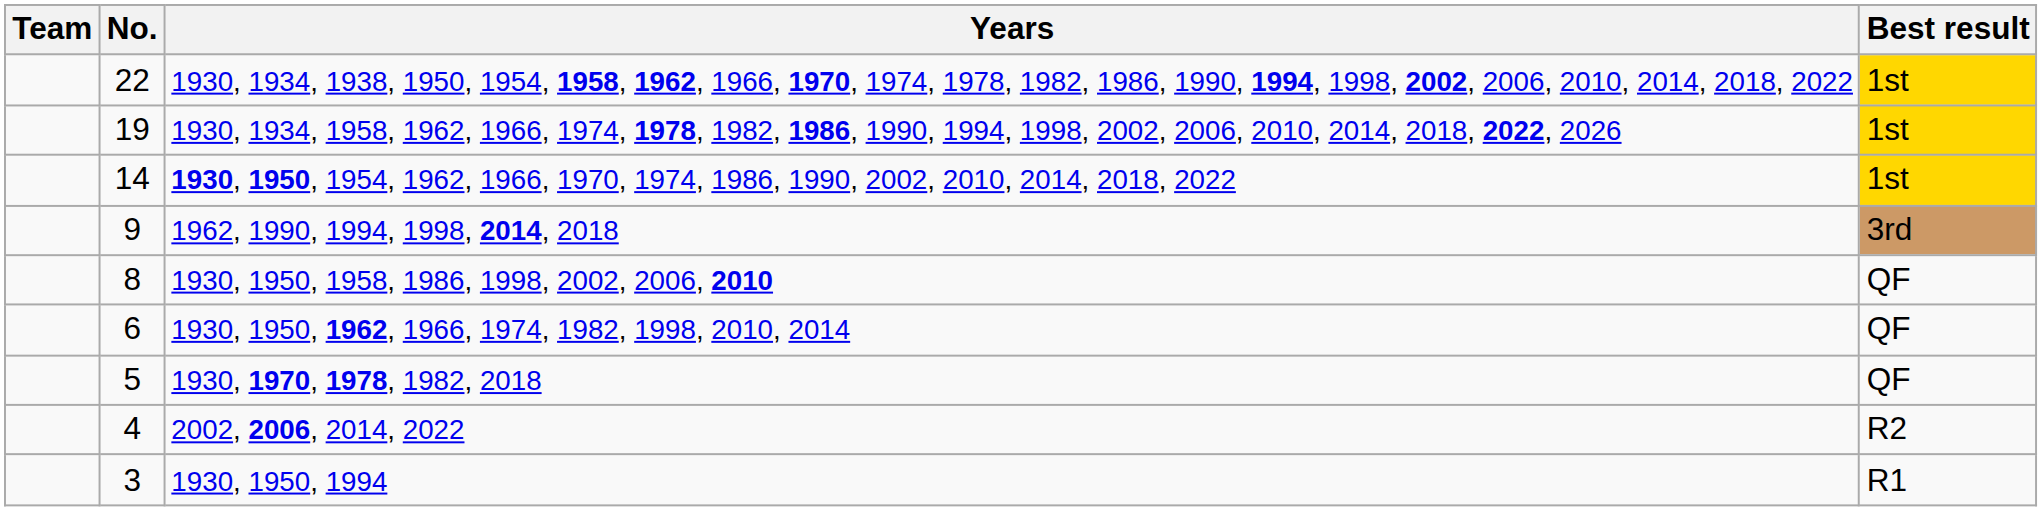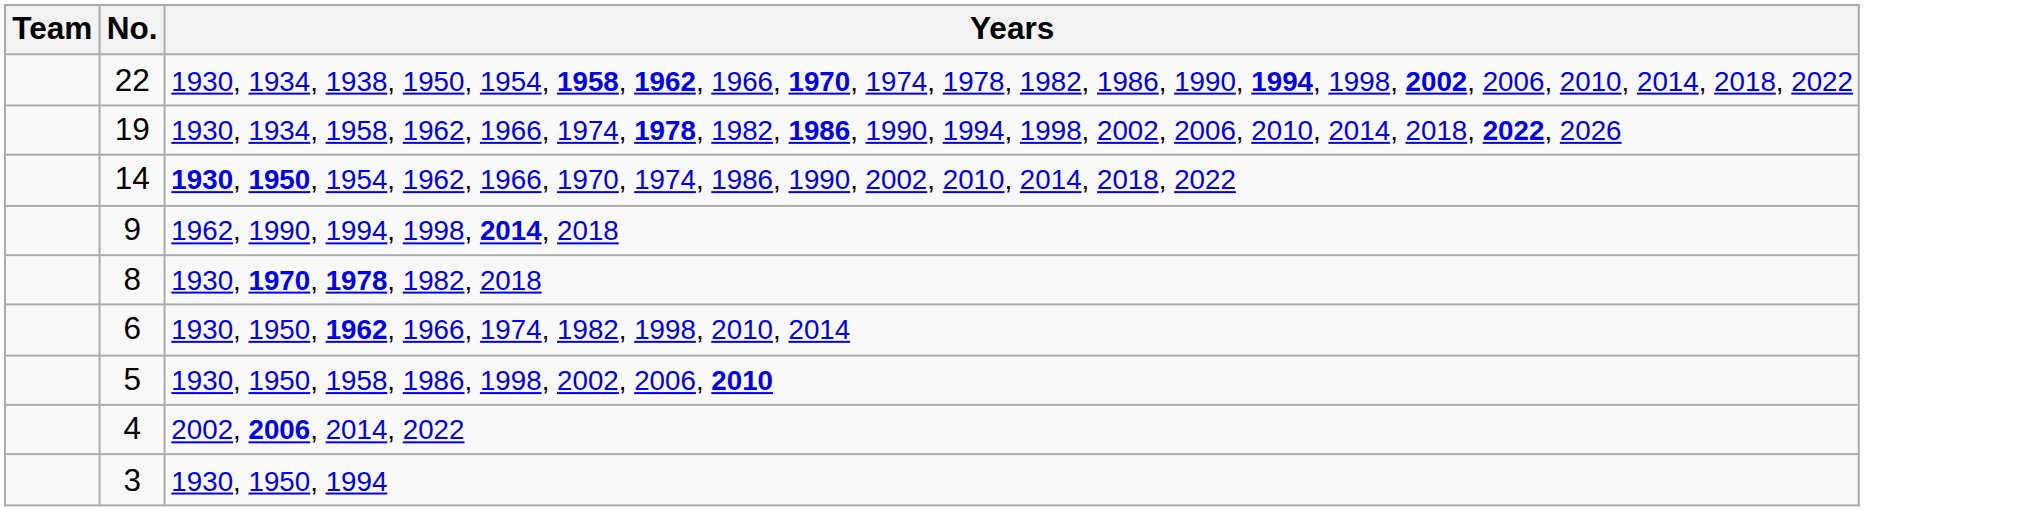- column: Best result | 1st | 1st | 1st | 3rd | QF | QF | QF | R2 | R1
8 | Years: 1930, 1950, 1958, 1986, 1998, 2002, 2006, 2010 -> 1930, 1970, 1978, 1982, 2018
5 | Years: 1930, 1970, 1978, 1982, 2018 -> 1930, 1950, 1958, 1986, 1998, 2002, 2006, 2010
